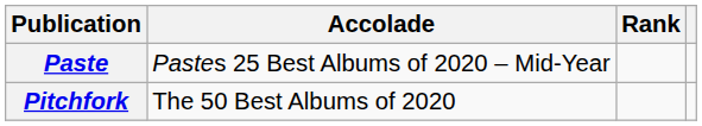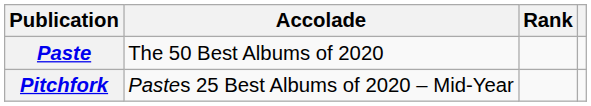Paste | Accolade: Pastes 25 Best Albums of 2020 – Mid-Year -> The 50 Best Albums of 2020
Pitchfork | Accolade: The 50 Best Albums of 2020 -> Pastes 25 Best Albums of 2020 – Mid-Year
